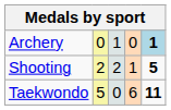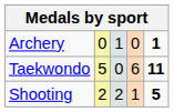Archery | column 5: lightblue background -> no background
rows swapped: Shooting <-> Taekwondo
